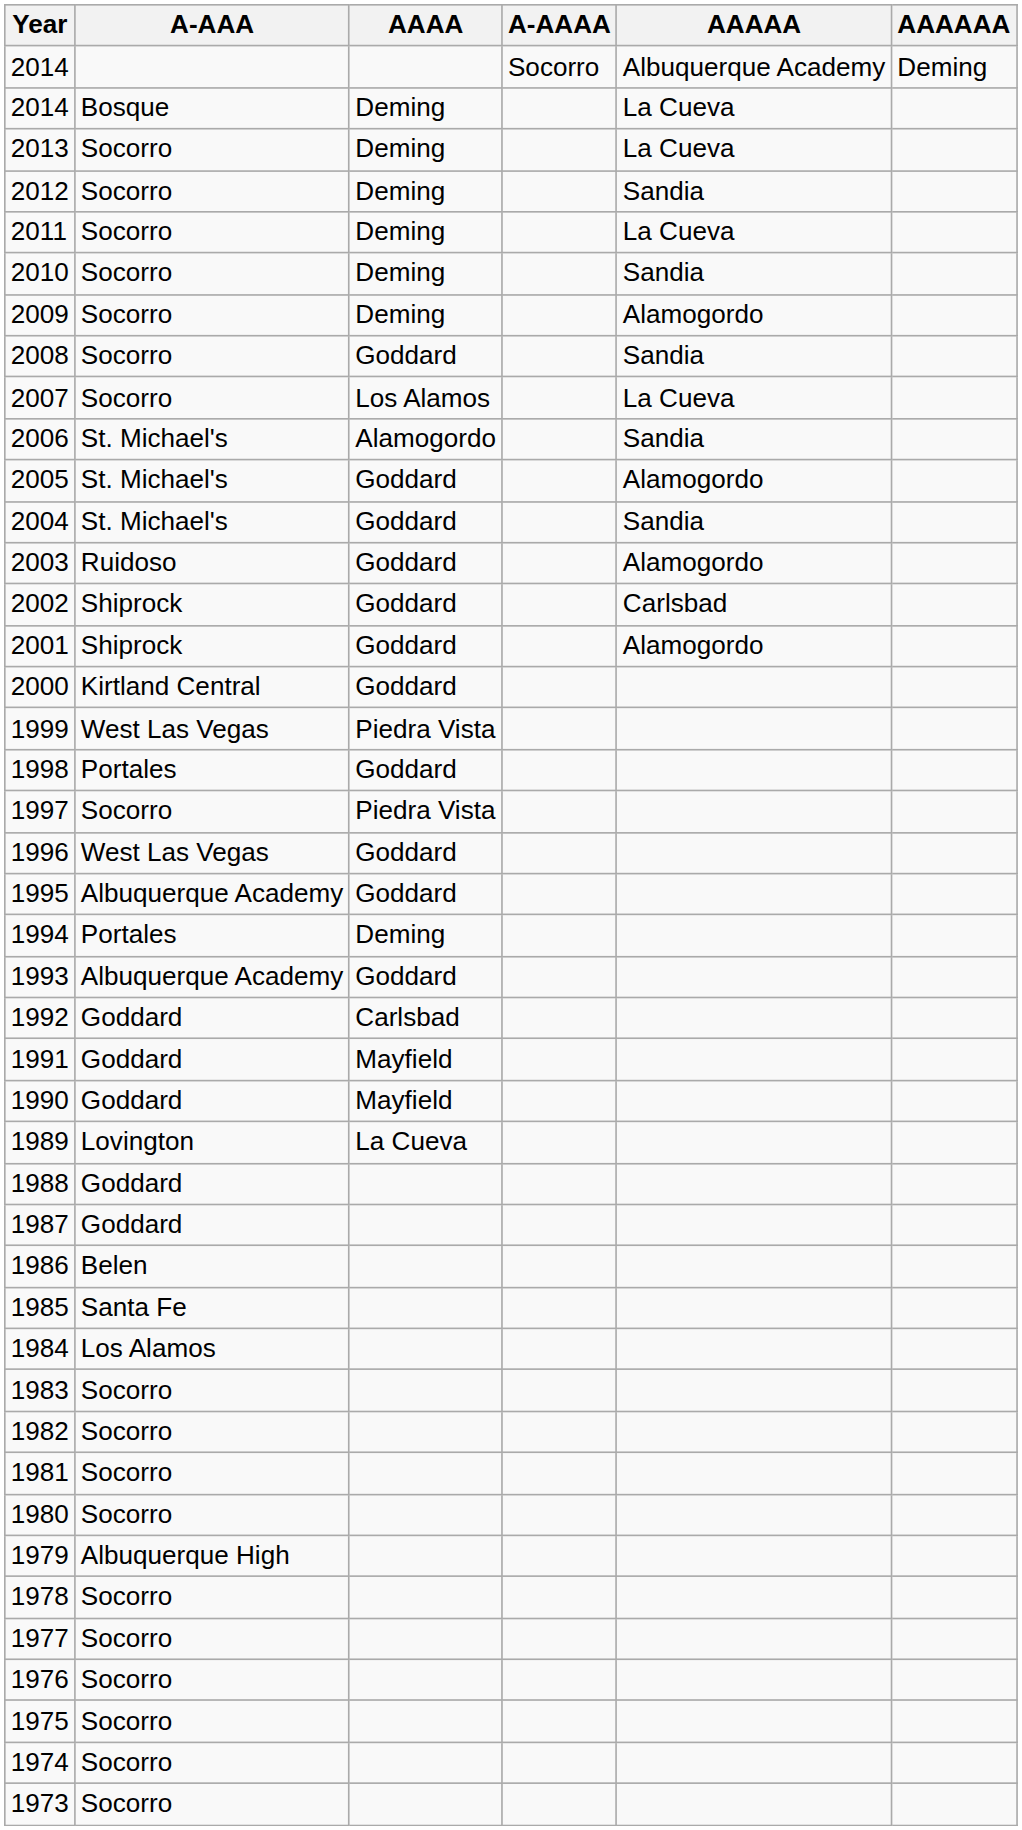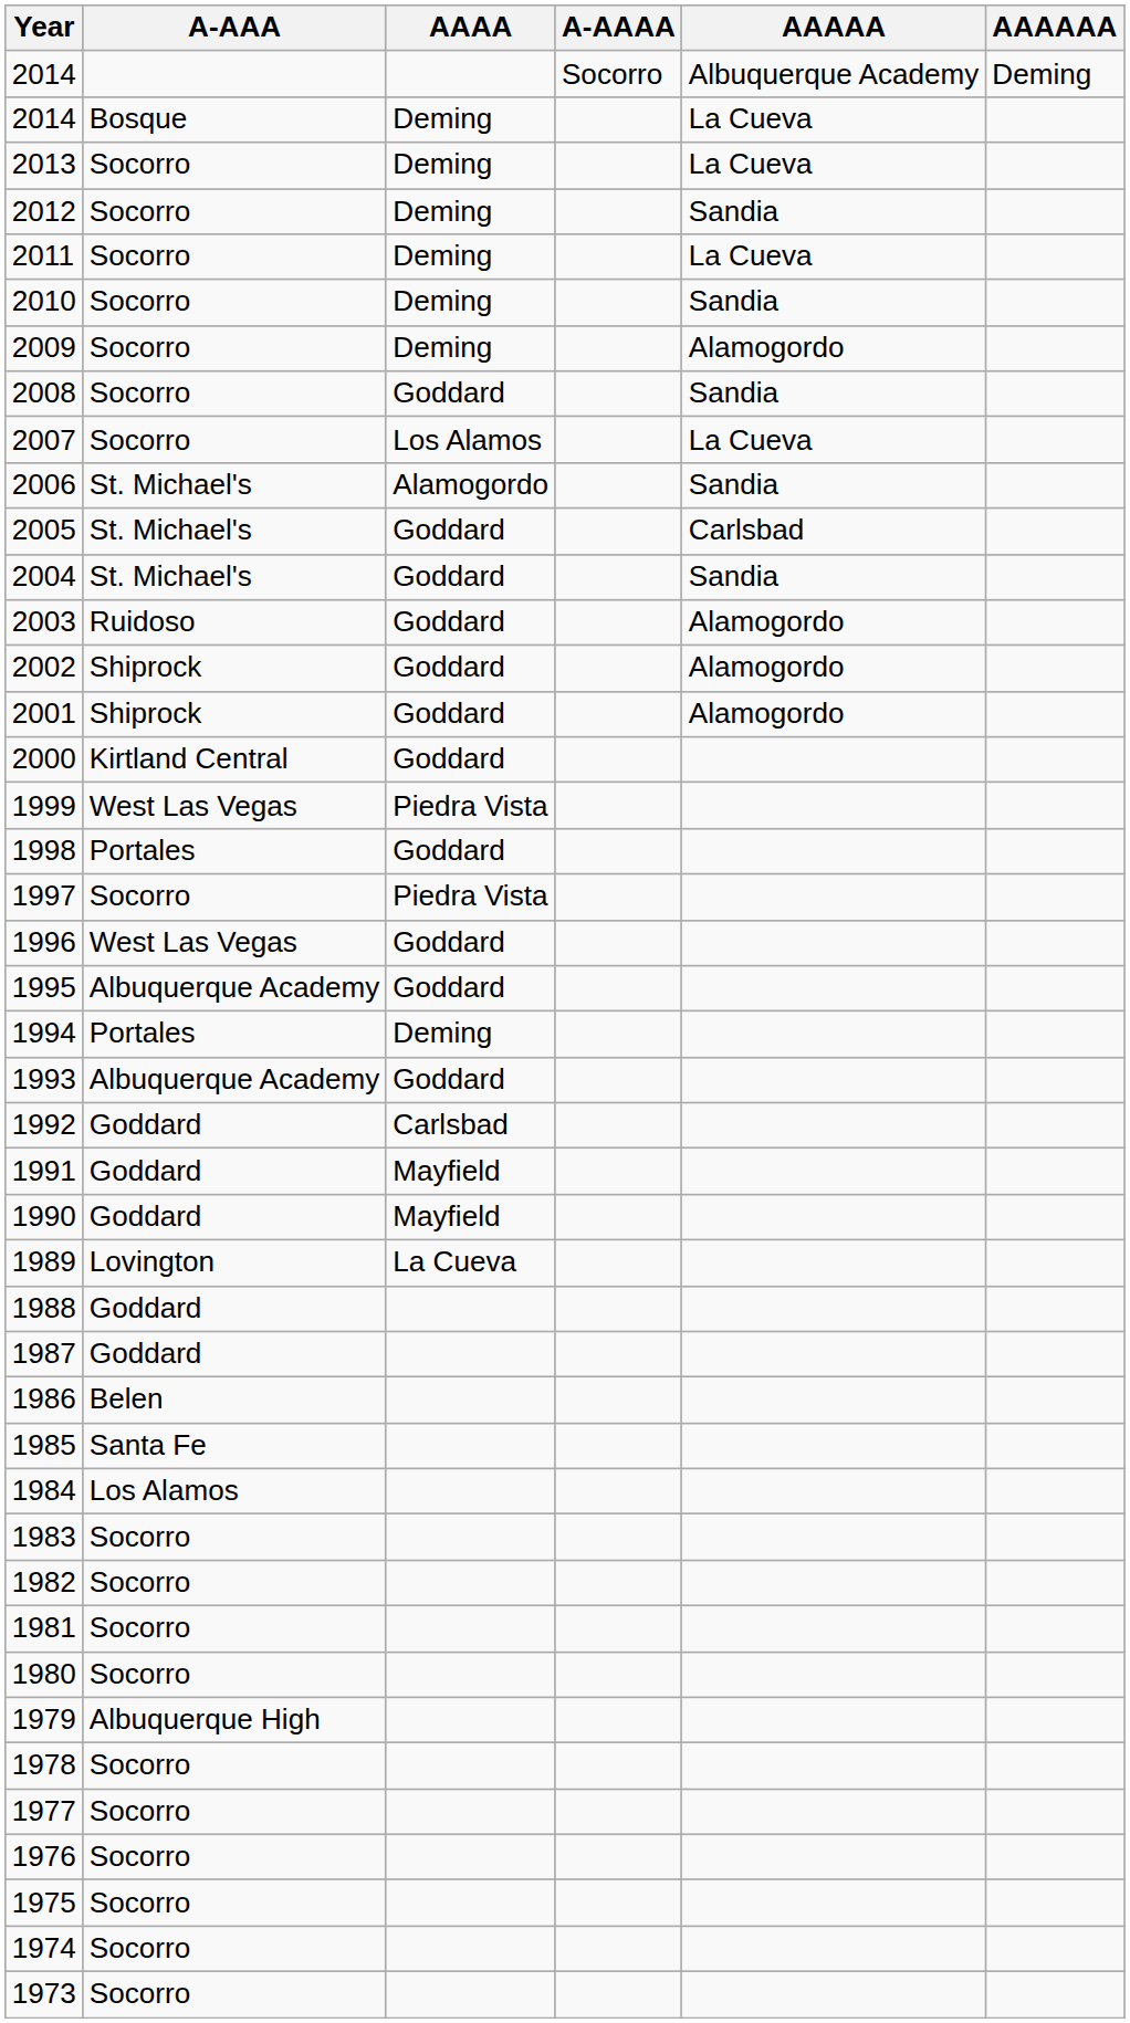2005 | AAAAA: Alamogordo -> Carlsbad
2002 | AAAAA: Carlsbad -> Alamogordo
